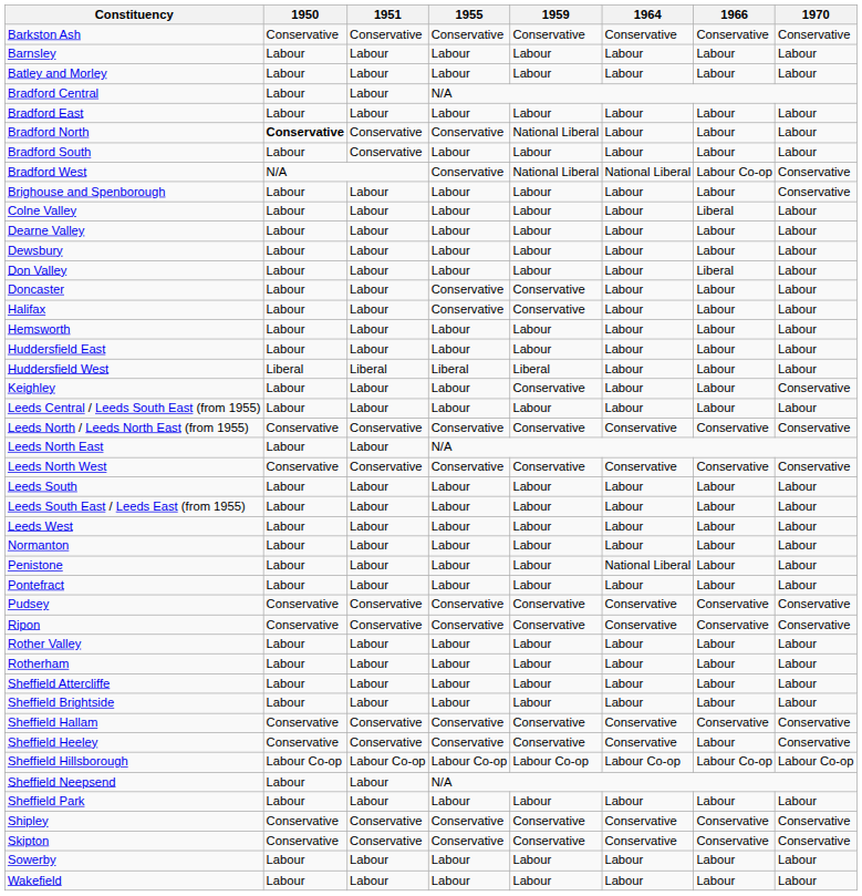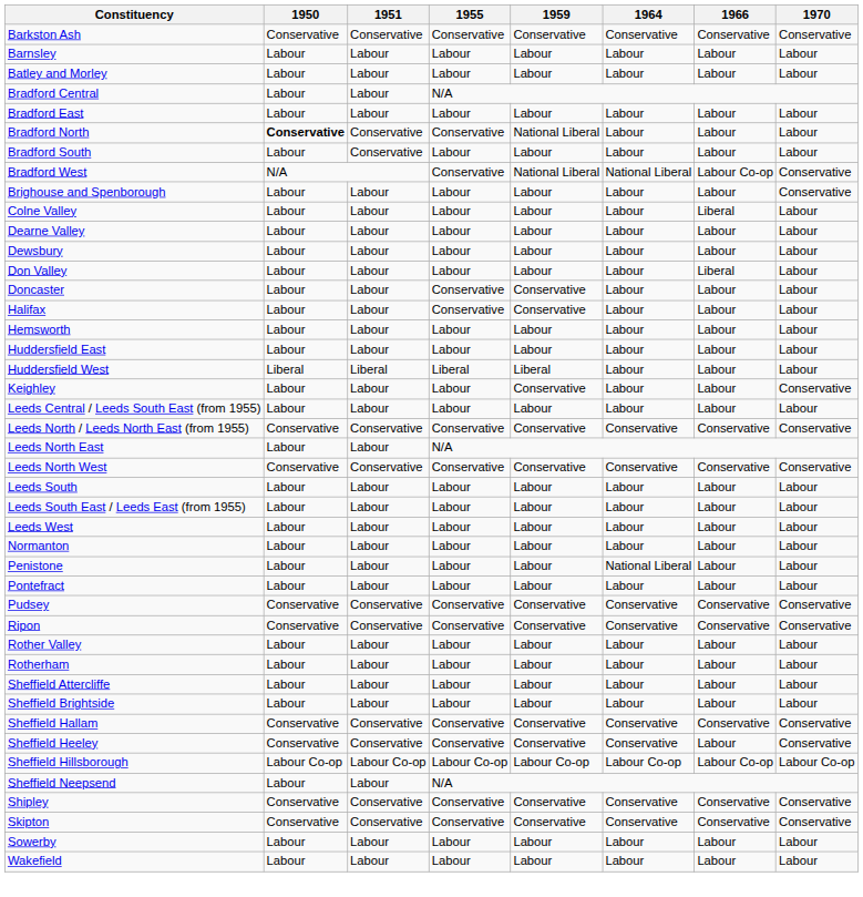- row: Sheffield Park | Labour | Labour | Labour | Labour | Labour | Labour | Labour
